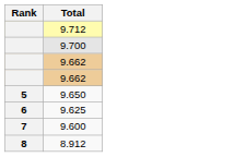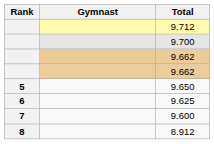+ column: Gymnast
